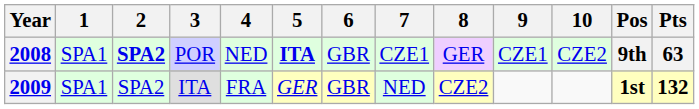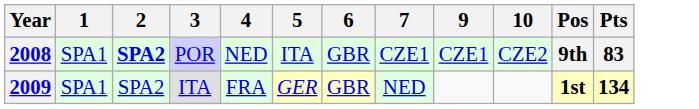- column: 8 | GER | CZE2
2008 | 5: bold -> normal
2008 | Pts: 63 -> 83
2009 | Pts: 132 -> 134
